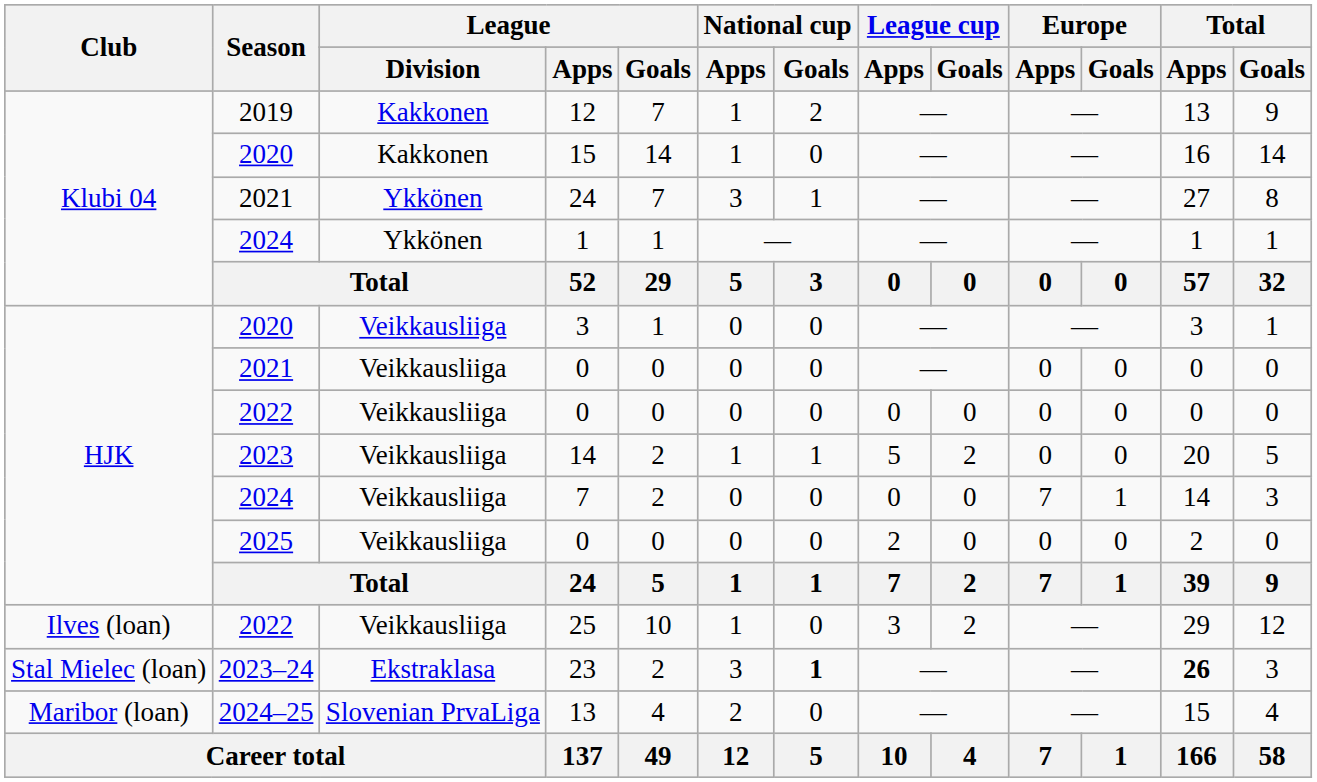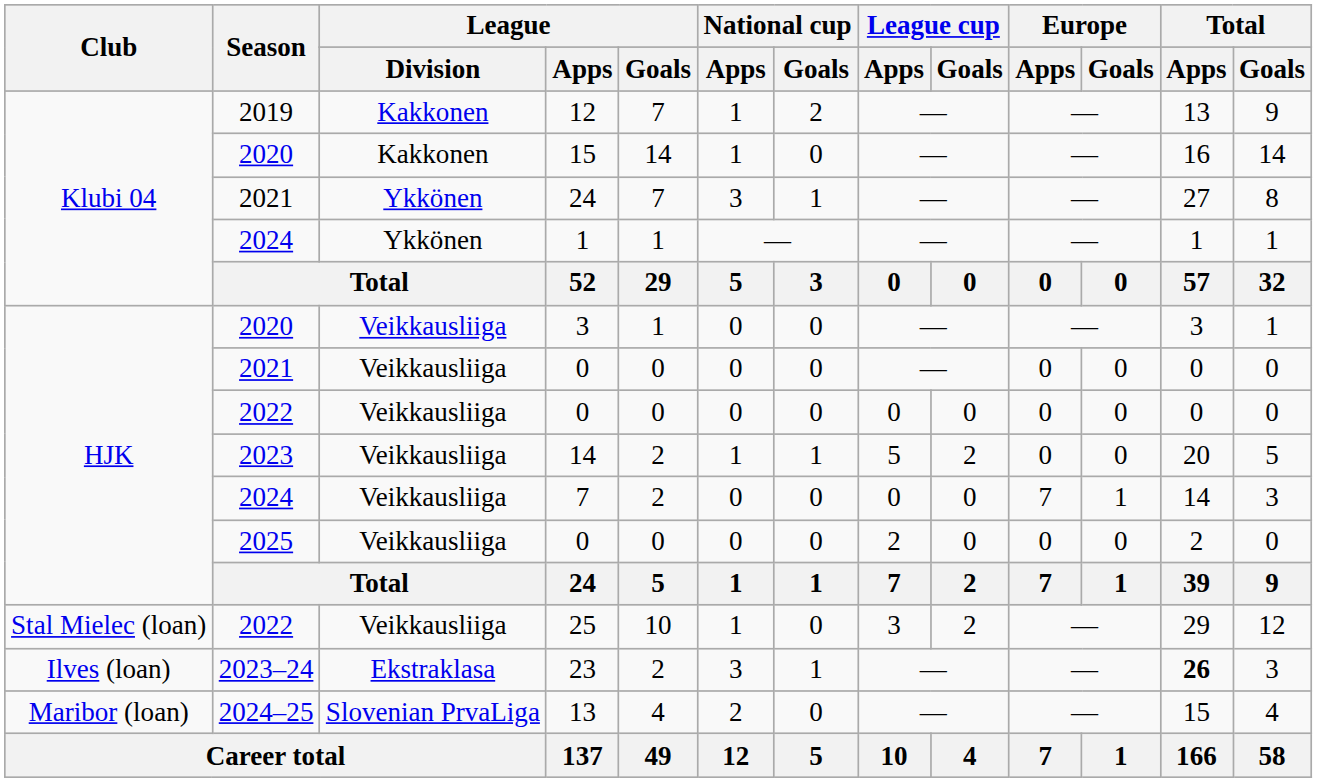25 | Club: Ilves (loan) -> Stal Mielec (loan)
23 | Club: Stal Mielec (loan) -> Ilves (loan)
23 | National cup / Goals: bold -> normal
